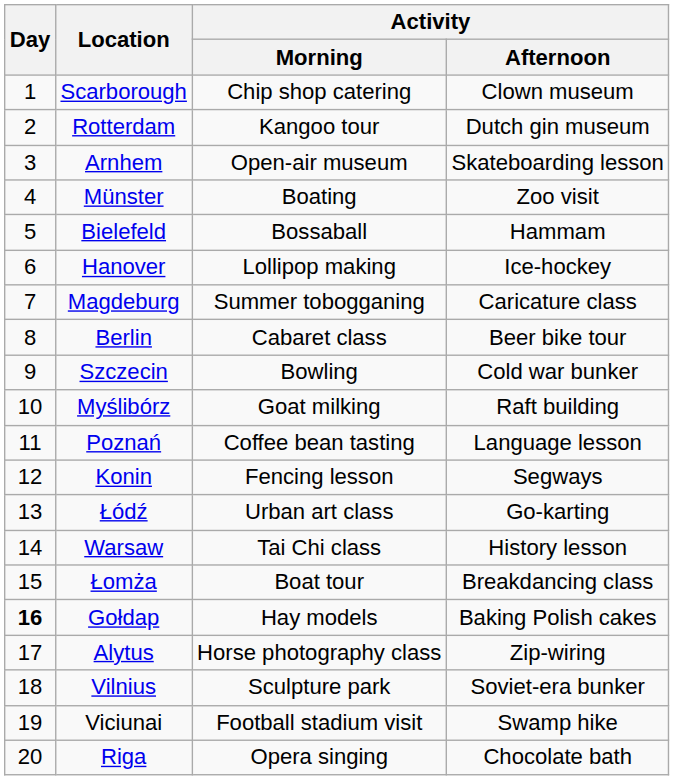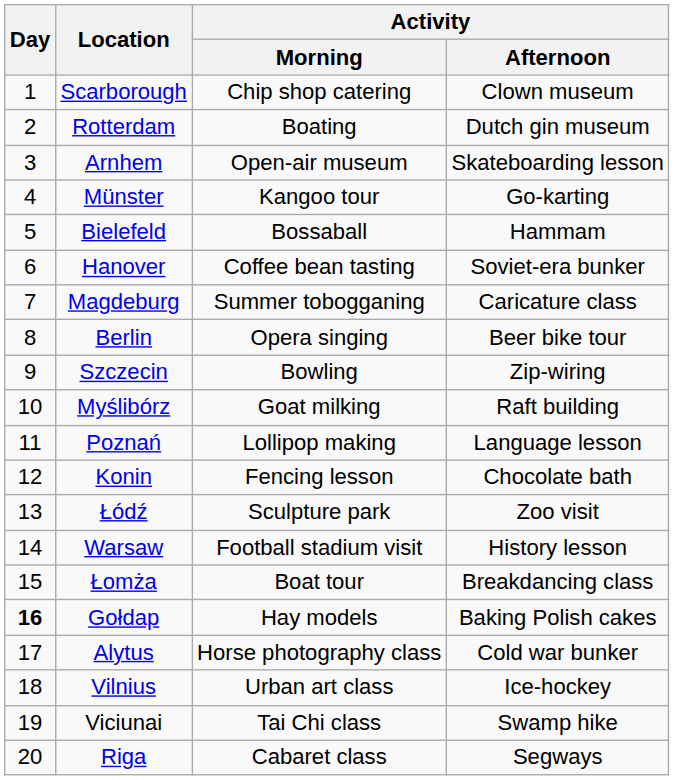Rotterdam | Activity / Morning: Kangoo tour -> Boating
Münster | Activity / Morning: Boating -> Kangoo tour
Münster | Activity / Afternoon: Zoo visit -> Go-karting
Hanover | Activity / Morning: Lollipop making -> Coffee bean tasting
Hanover | Activity / Afternoon: Ice-hockey -> Soviet-era bunker
Berlin | Activity / Morning: Cabaret class -> Opera singing
Szczecin | Activity / Afternoon: Cold war bunker -> Zip-wiring
Poznań | Activity / Morning: Coffee bean tasting -> Lollipop making
Konin | Activity / Afternoon: Segways -> Chocolate bath
Łódź | Activity / Morning: Urban art class -> Sculpture park
Łódź | Activity / Afternoon: Go-karting -> Zoo visit
Warsaw | Activity / Morning: Tai Chi class -> Football stadium visit
Alytus | Activity / Afternoon: Zip-wiring -> Cold war bunker
Vilnius | Activity / Morning: Sculpture park -> Urban art class
Vilnius | Activity / Afternoon: Soviet-era bunker -> Ice-hockey
Viciunai | Activity / Morning: Football stadium visit -> Tai Chi class
Riga | Activity / Morning: Opera singing -> Cabaret class
Riga | Activity / Afternoon: Chocolate bath -> Segways
